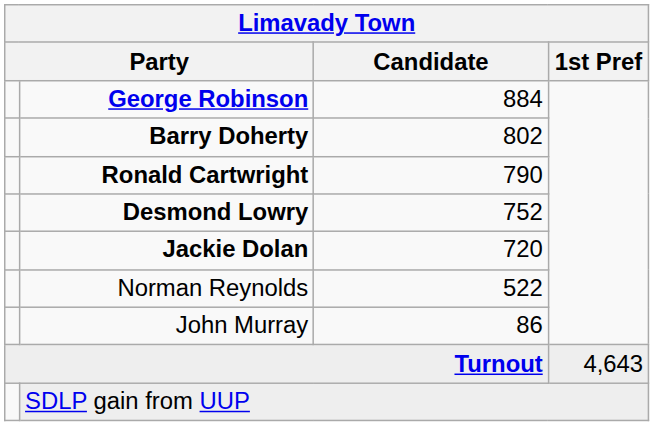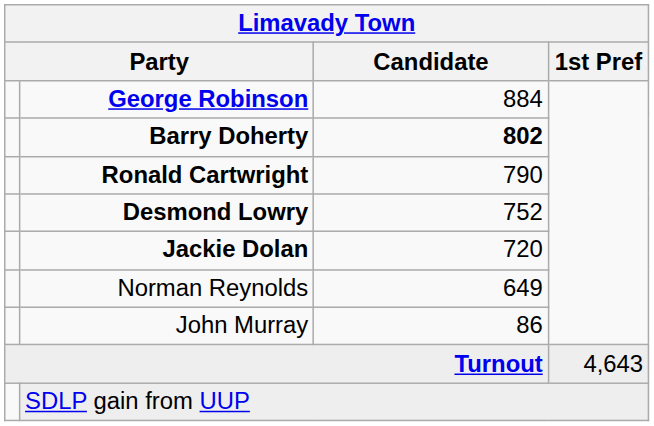Barry Doherty | Candidate: normal -> bold
Norman Reynolds | Candidate: 522 -> 649
